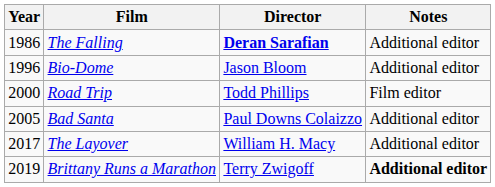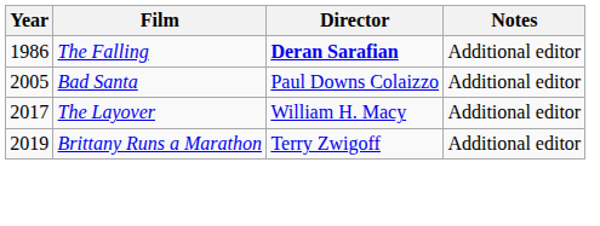- row: 1996 | Bio-Dome | Jason Bloom | Additional editor
- row: 2000 | Road Trip | Todd Phillips | Film editor
Brittany Runs a Marathon | Notes: bold -> normal
